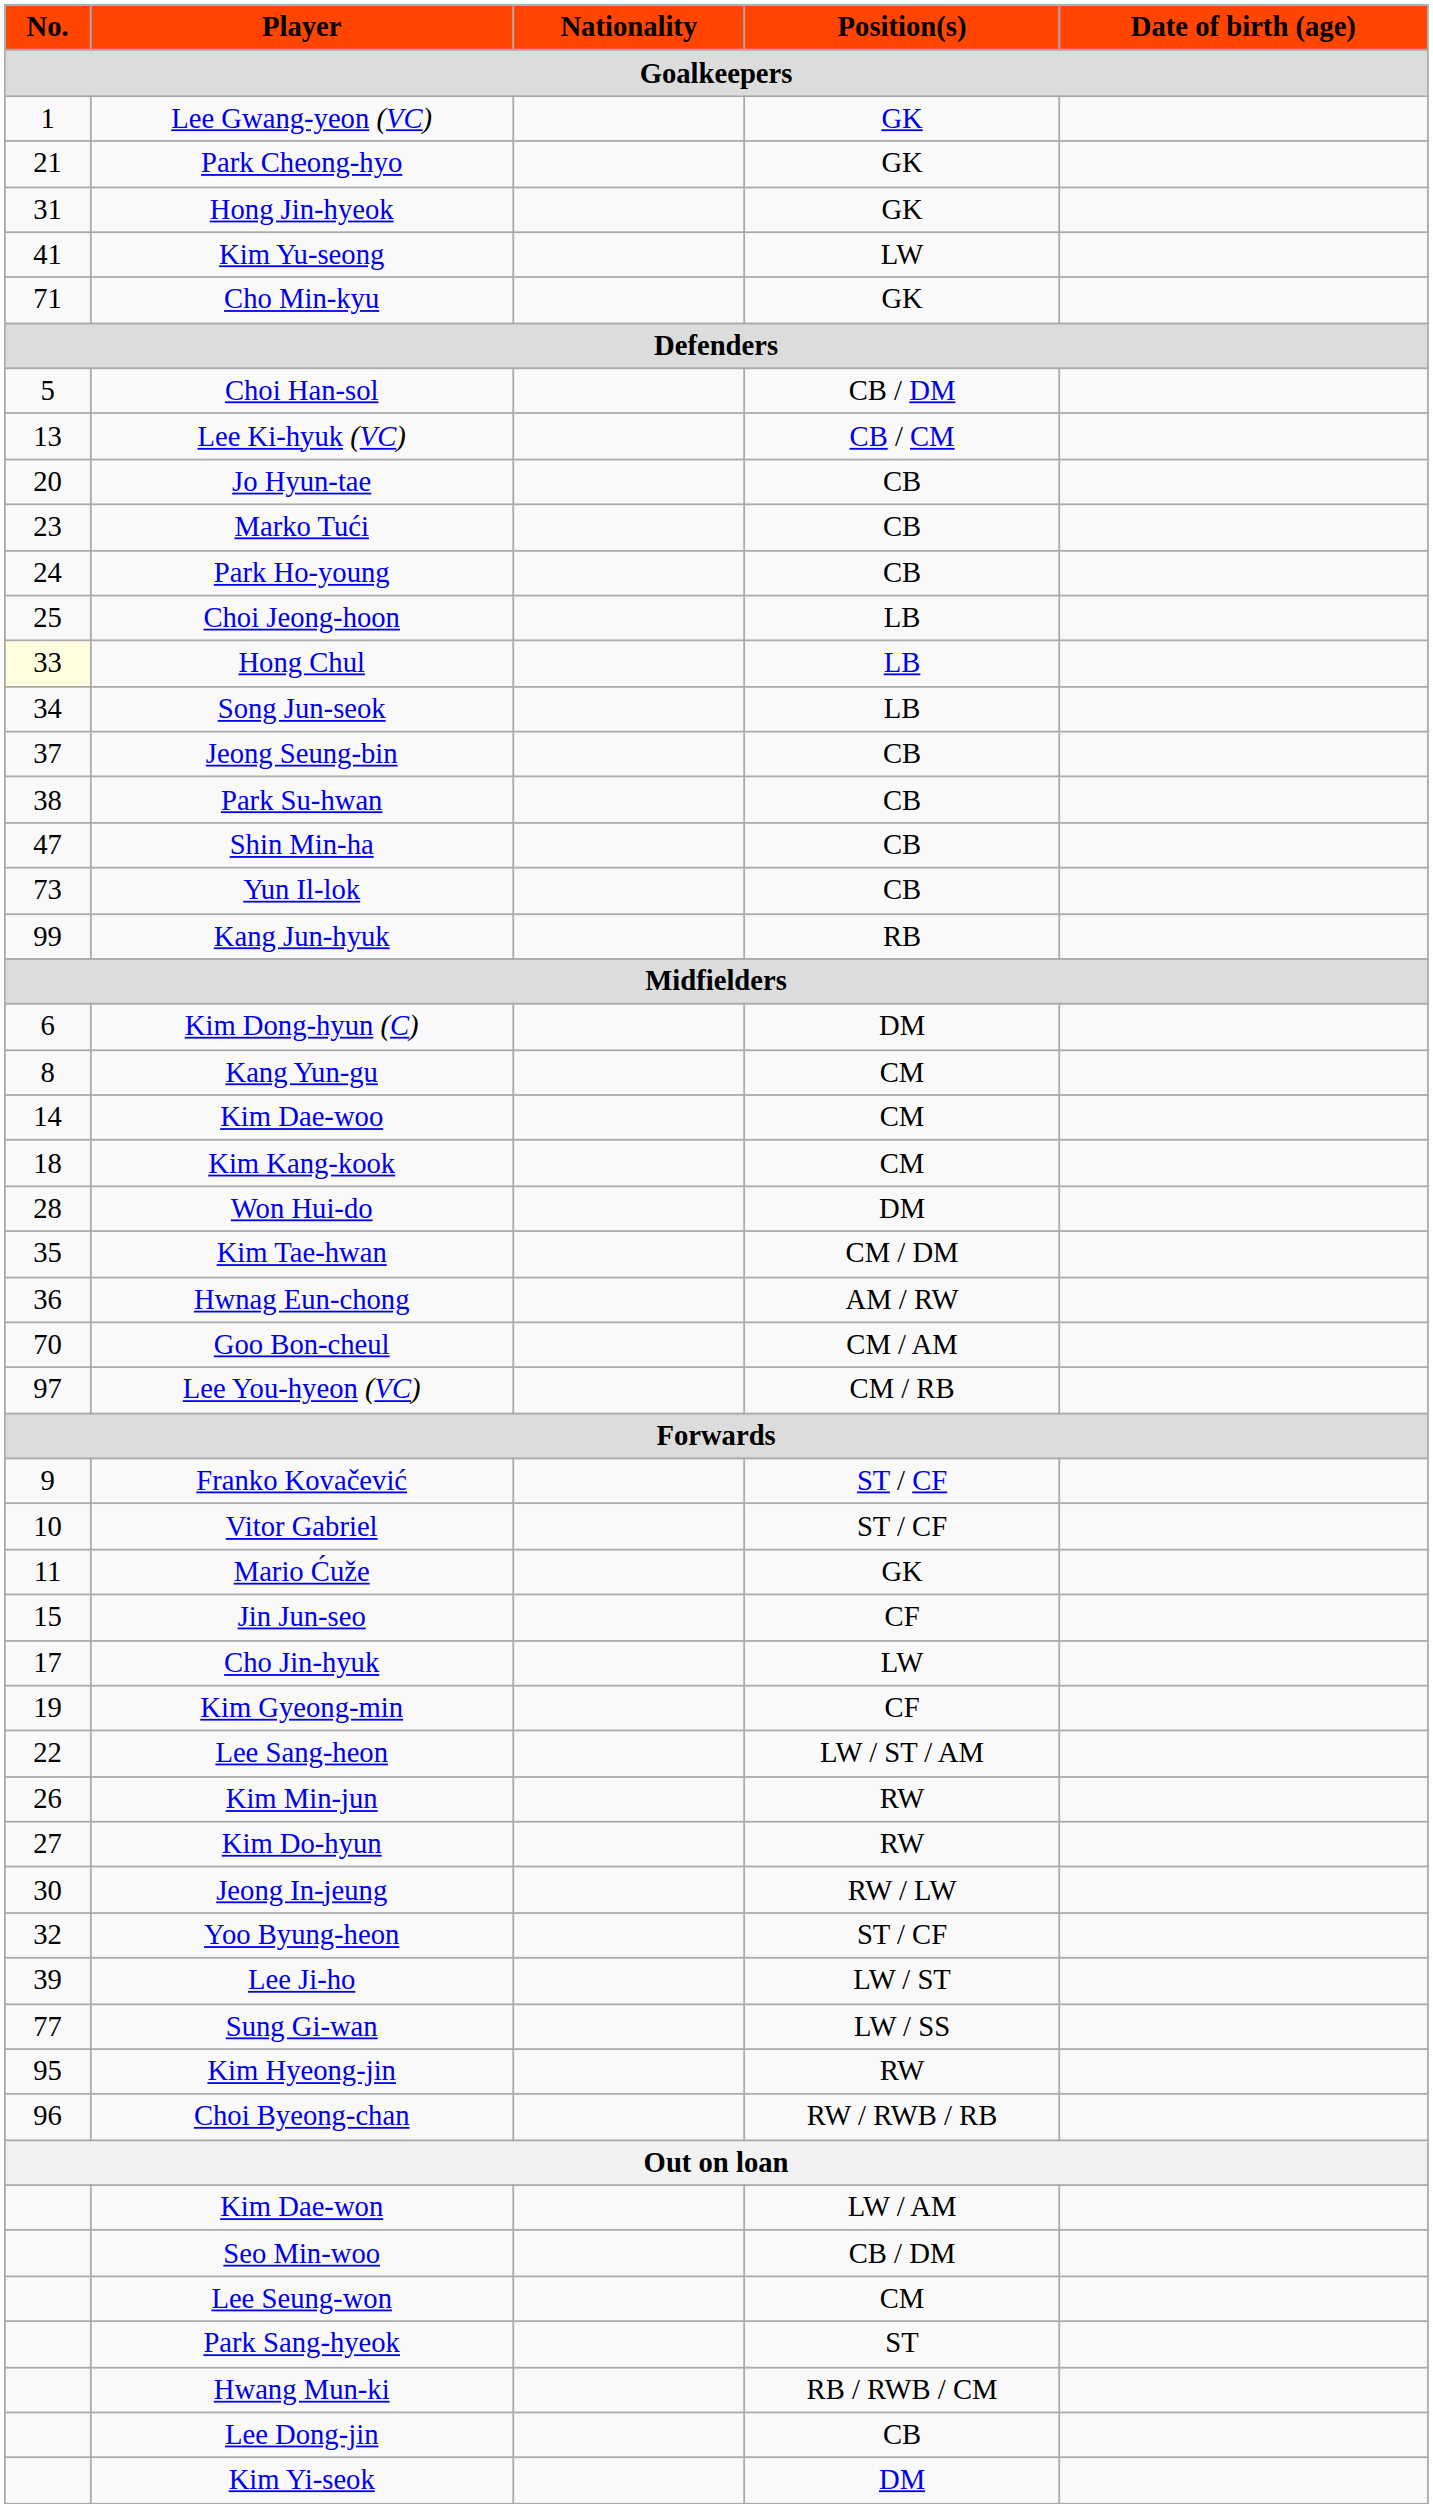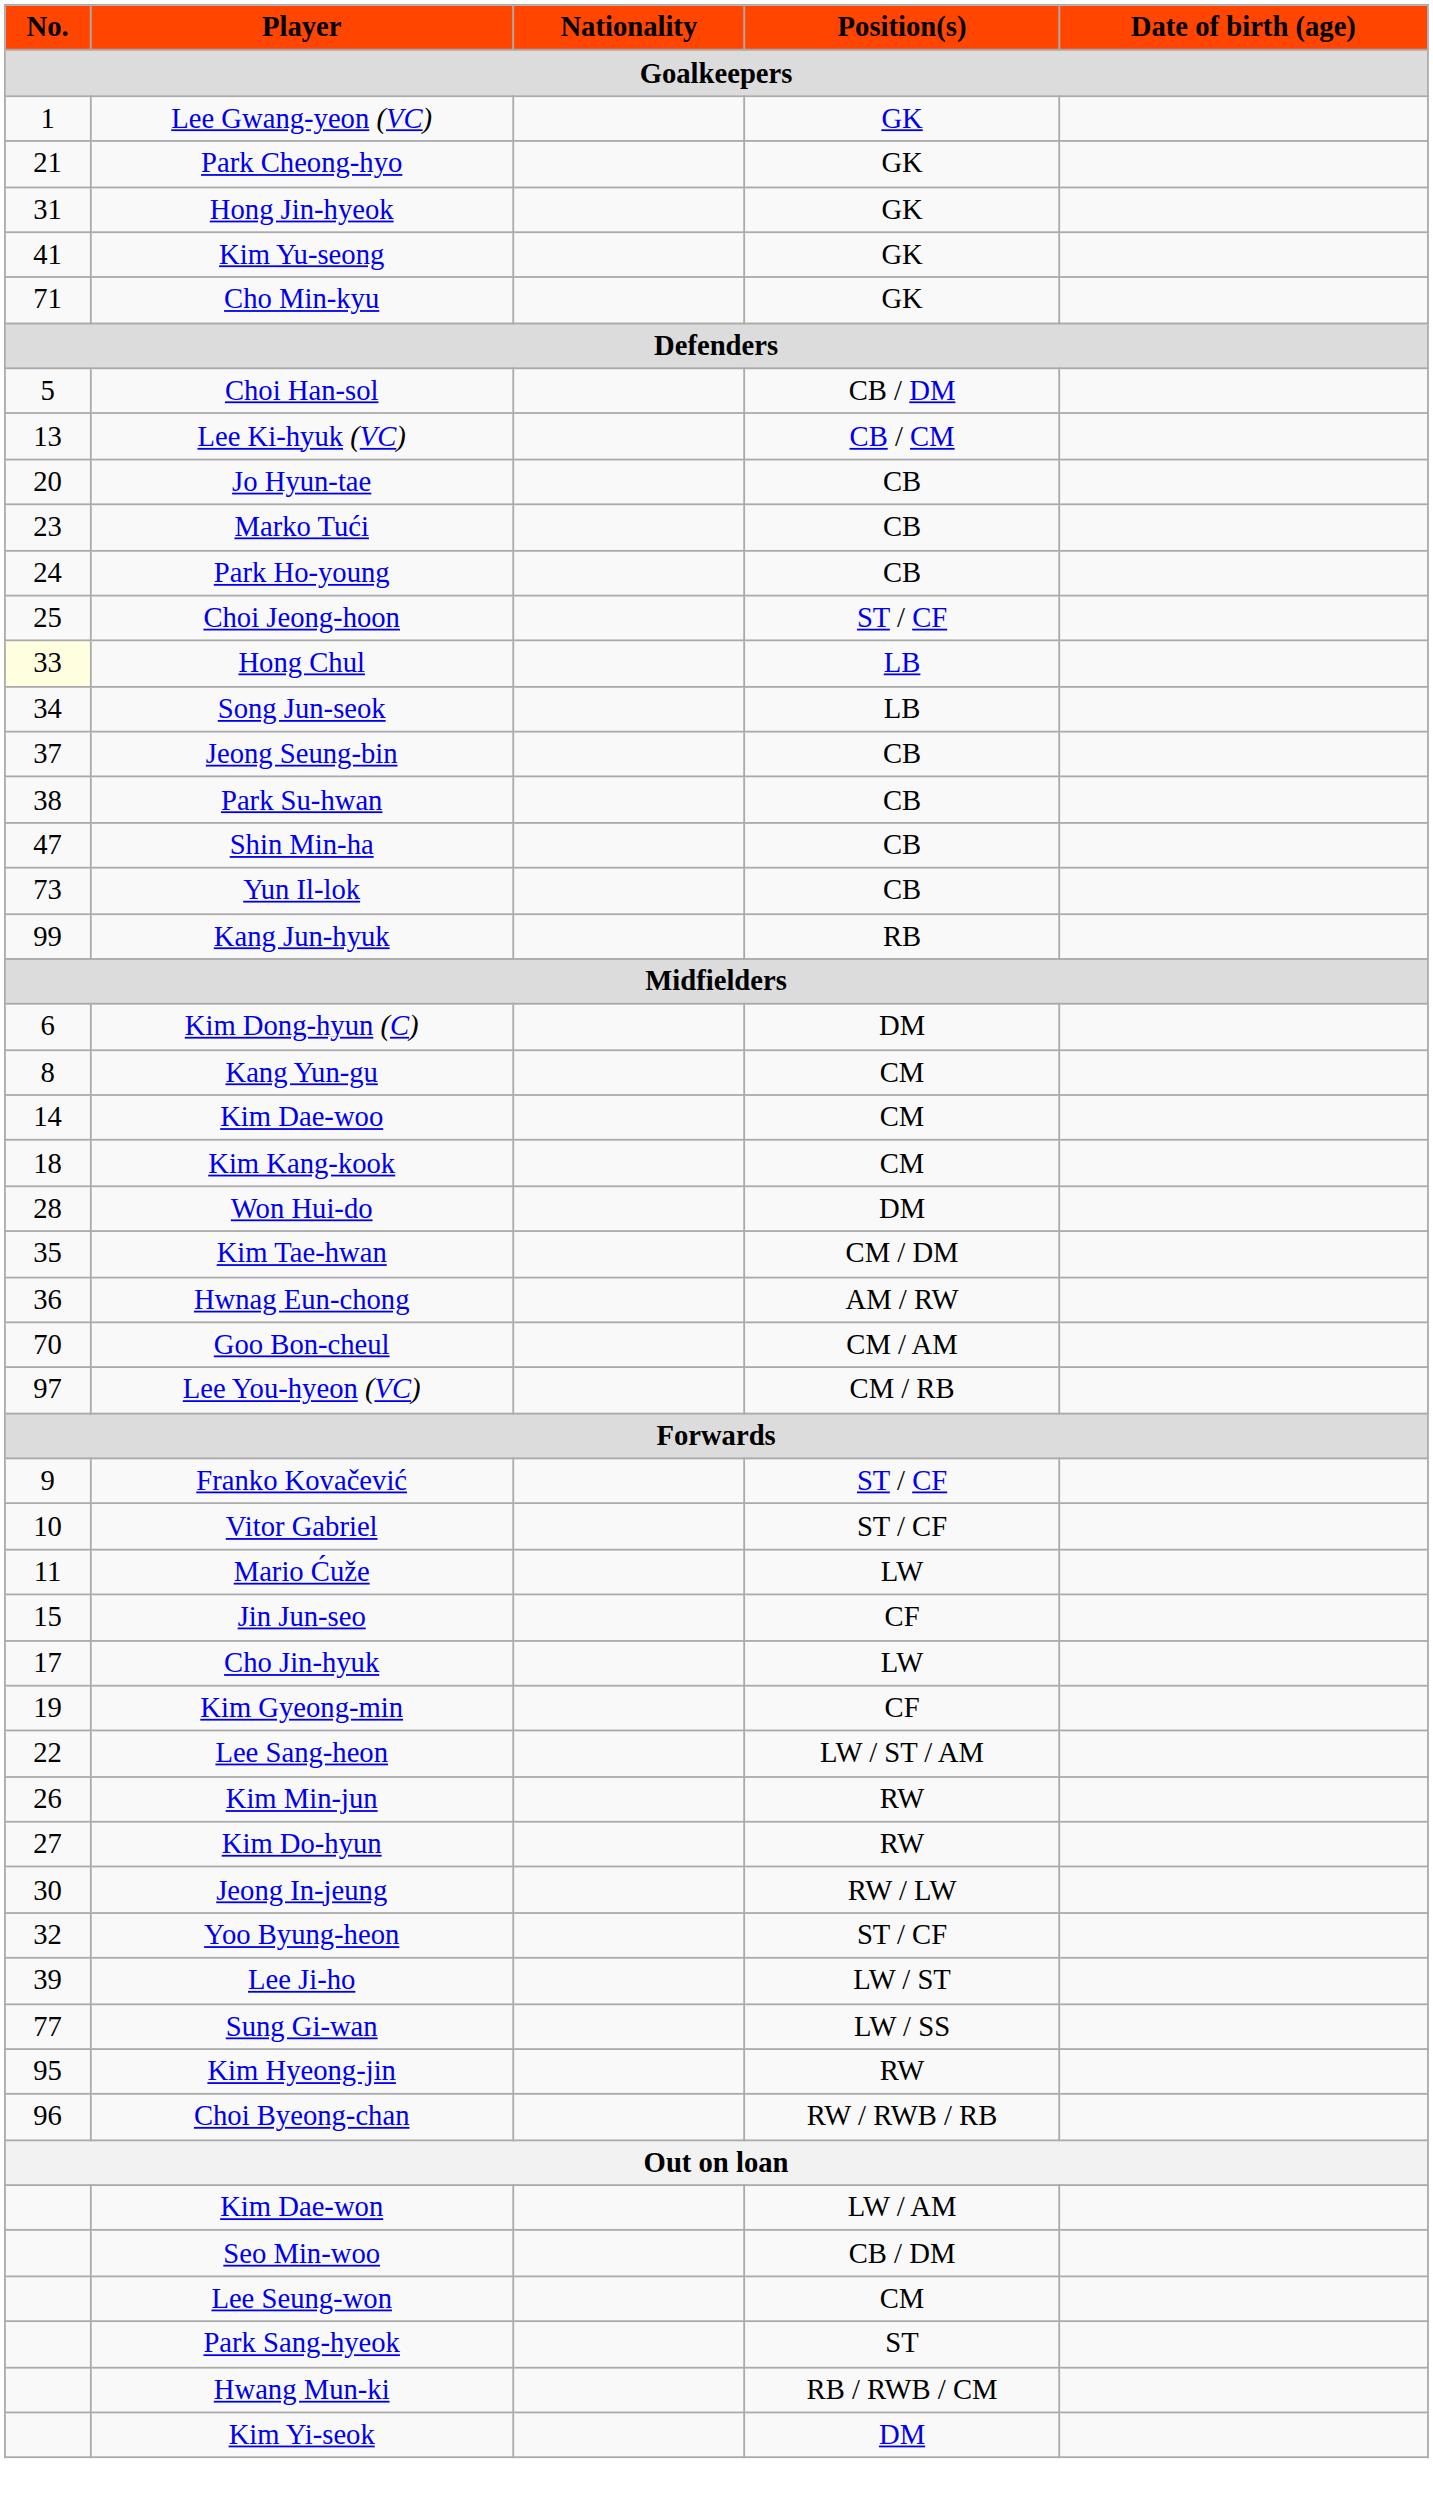Kim Yu-seong | Position(s): LW -> GK
Choi Jeong-hoon | Position(s): LB -> ST / CF
Mario Ćuže | Position(s): GK -> LW
- row: Lee Dong-jin | CB
